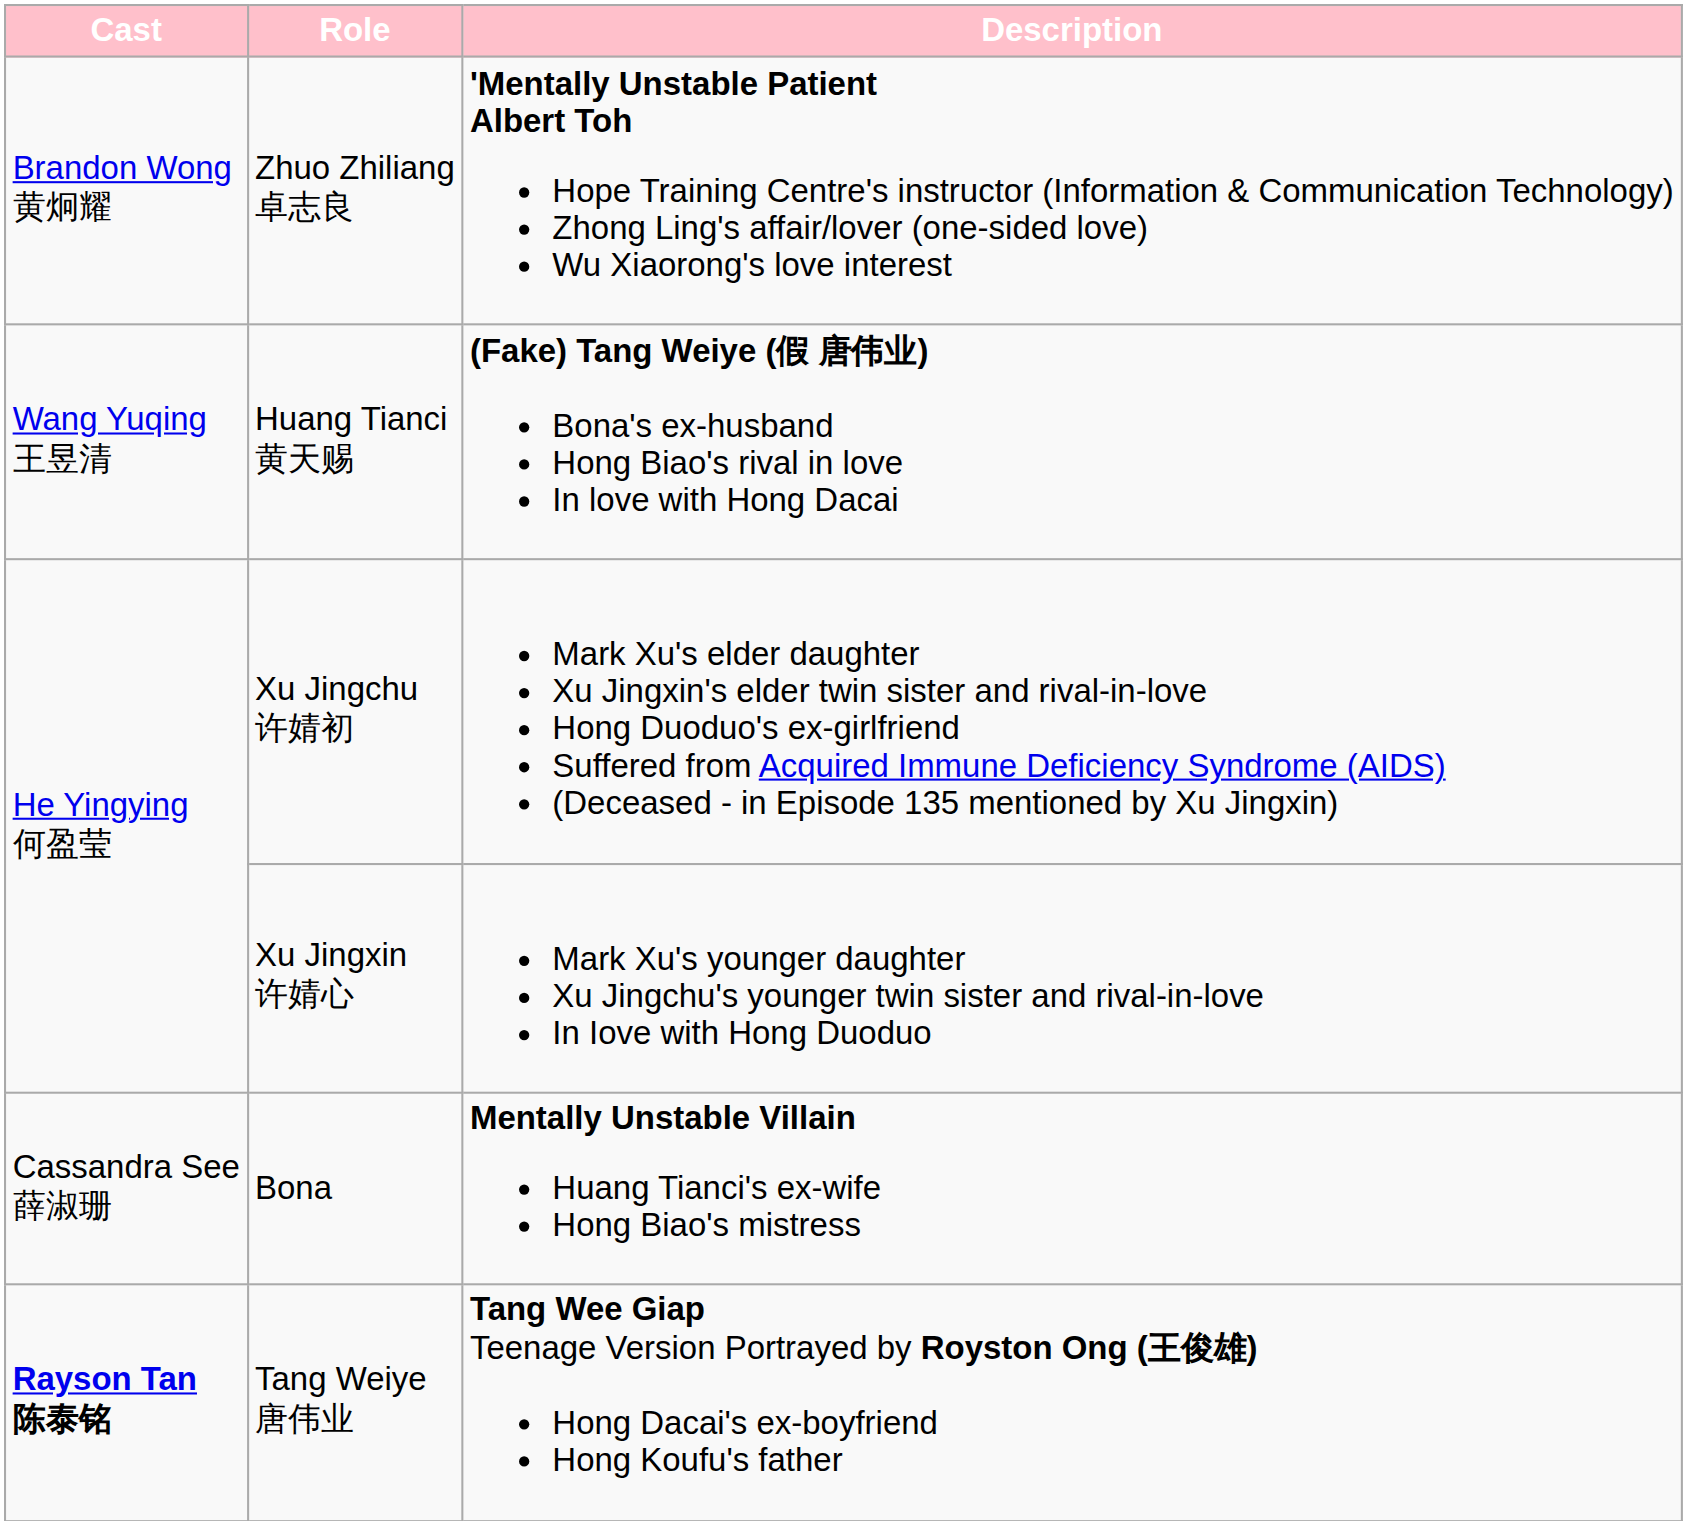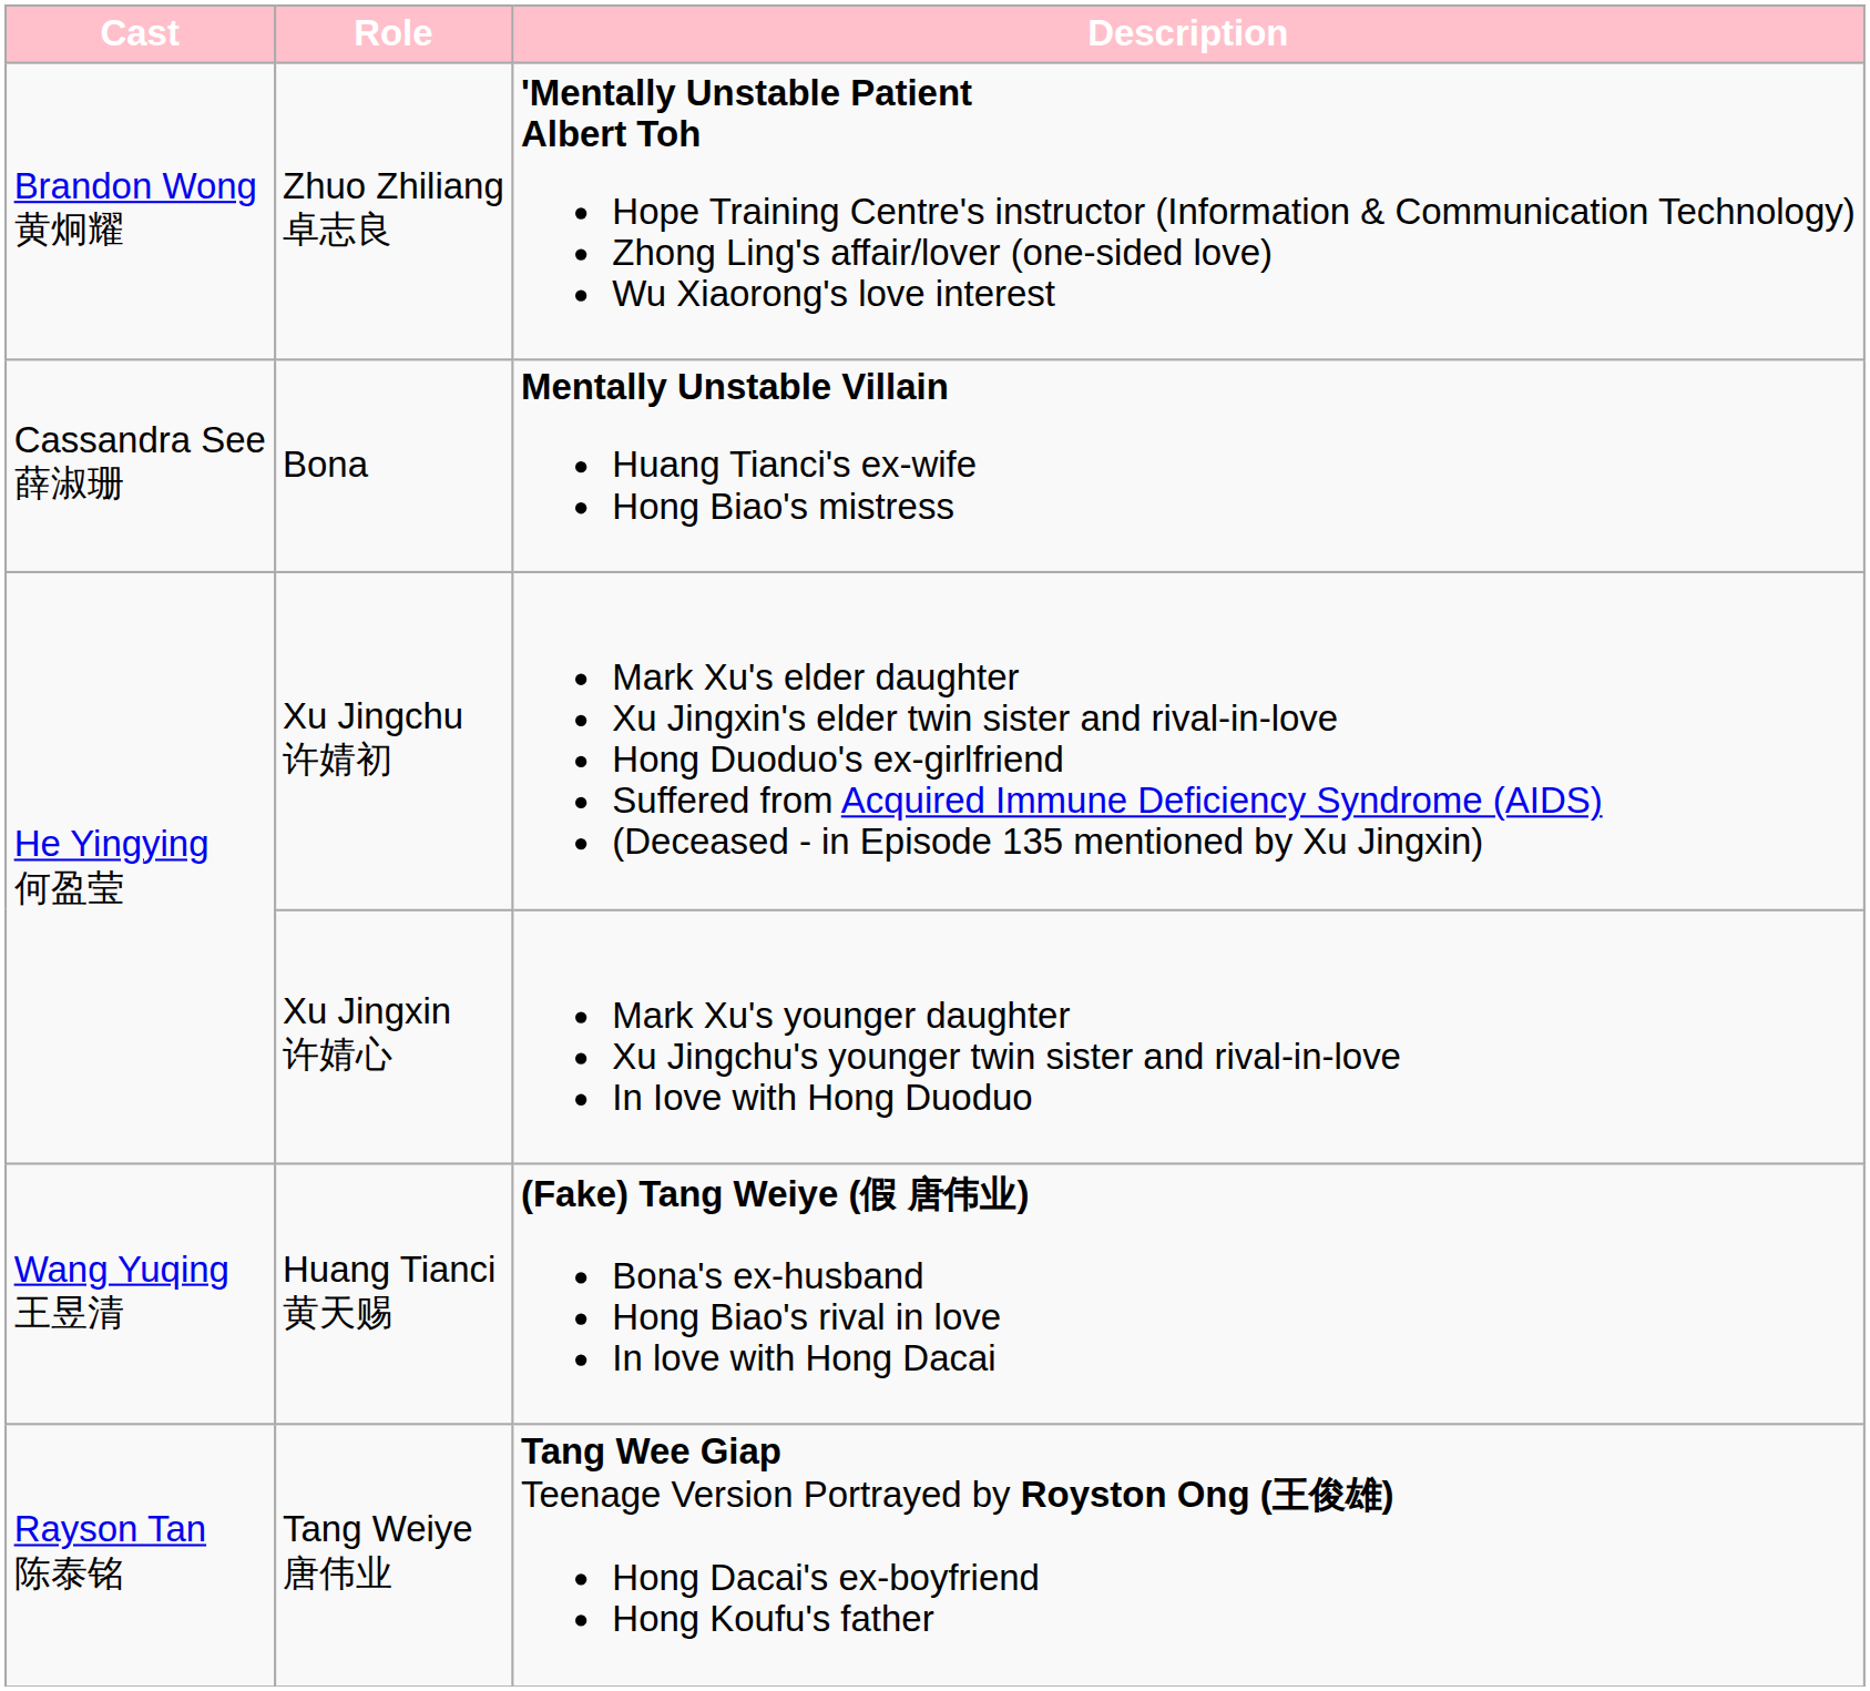rows swapped: Bona <-> Huang Tianci 黄天赐
Tang Weiye 唐伟业 | Cast: bold -> normal
